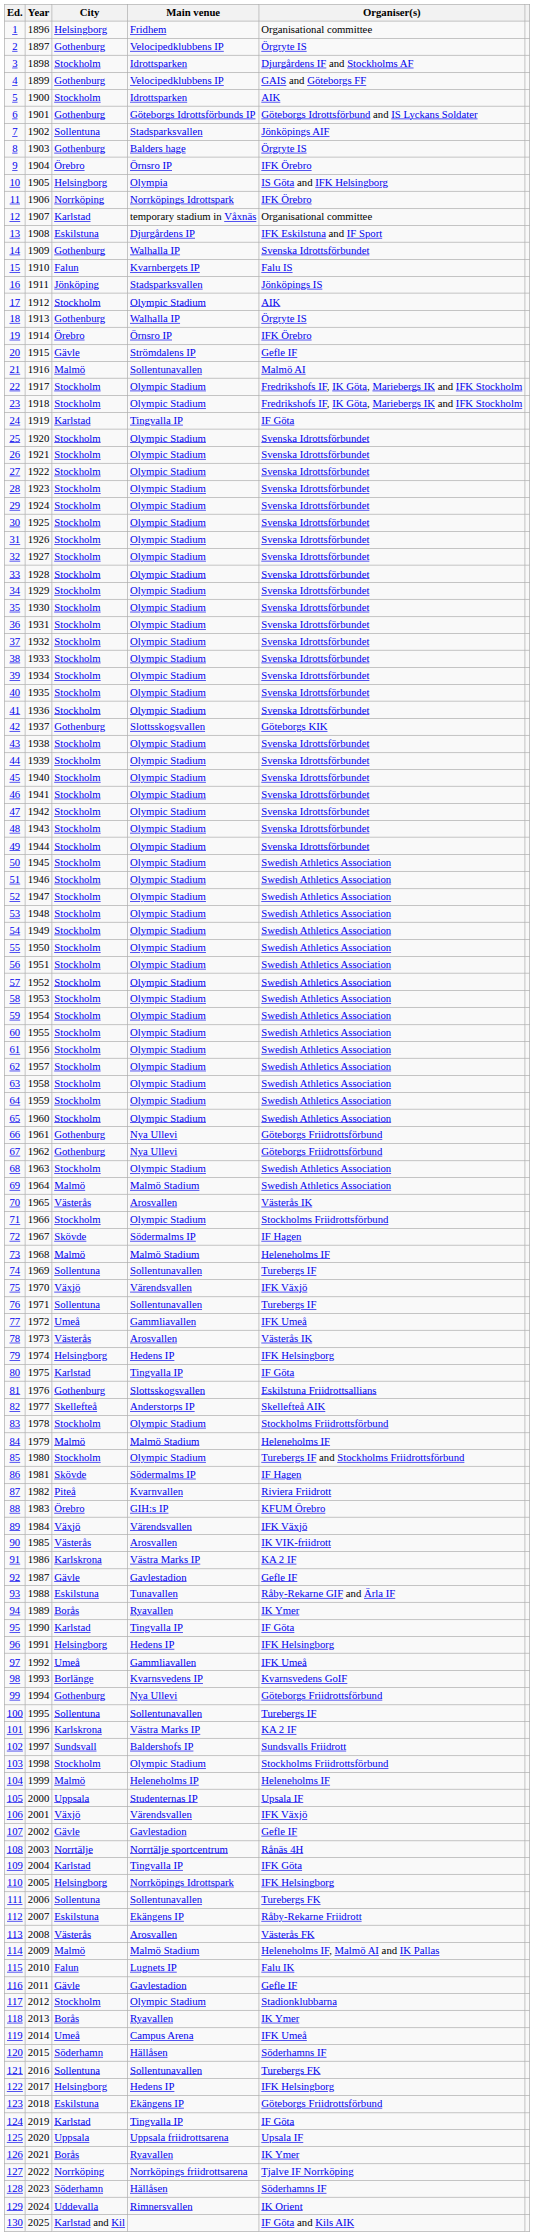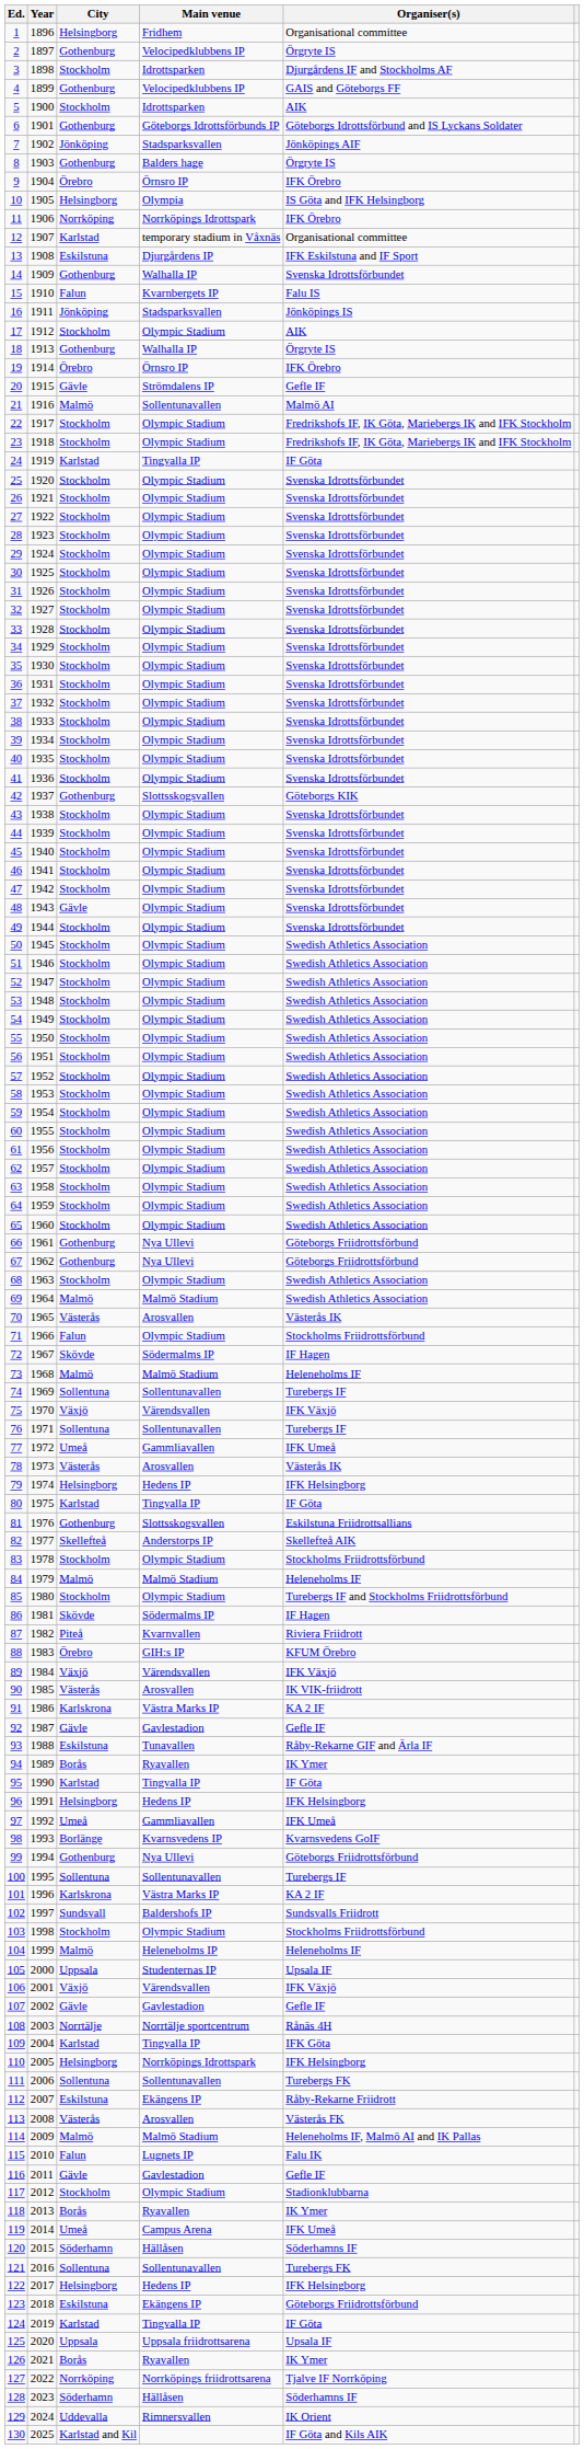7 | City: Sollentuna -> Jönköping
48 | City: Stockholm -> Gävle
71 | City: Stockholm -> Falun
